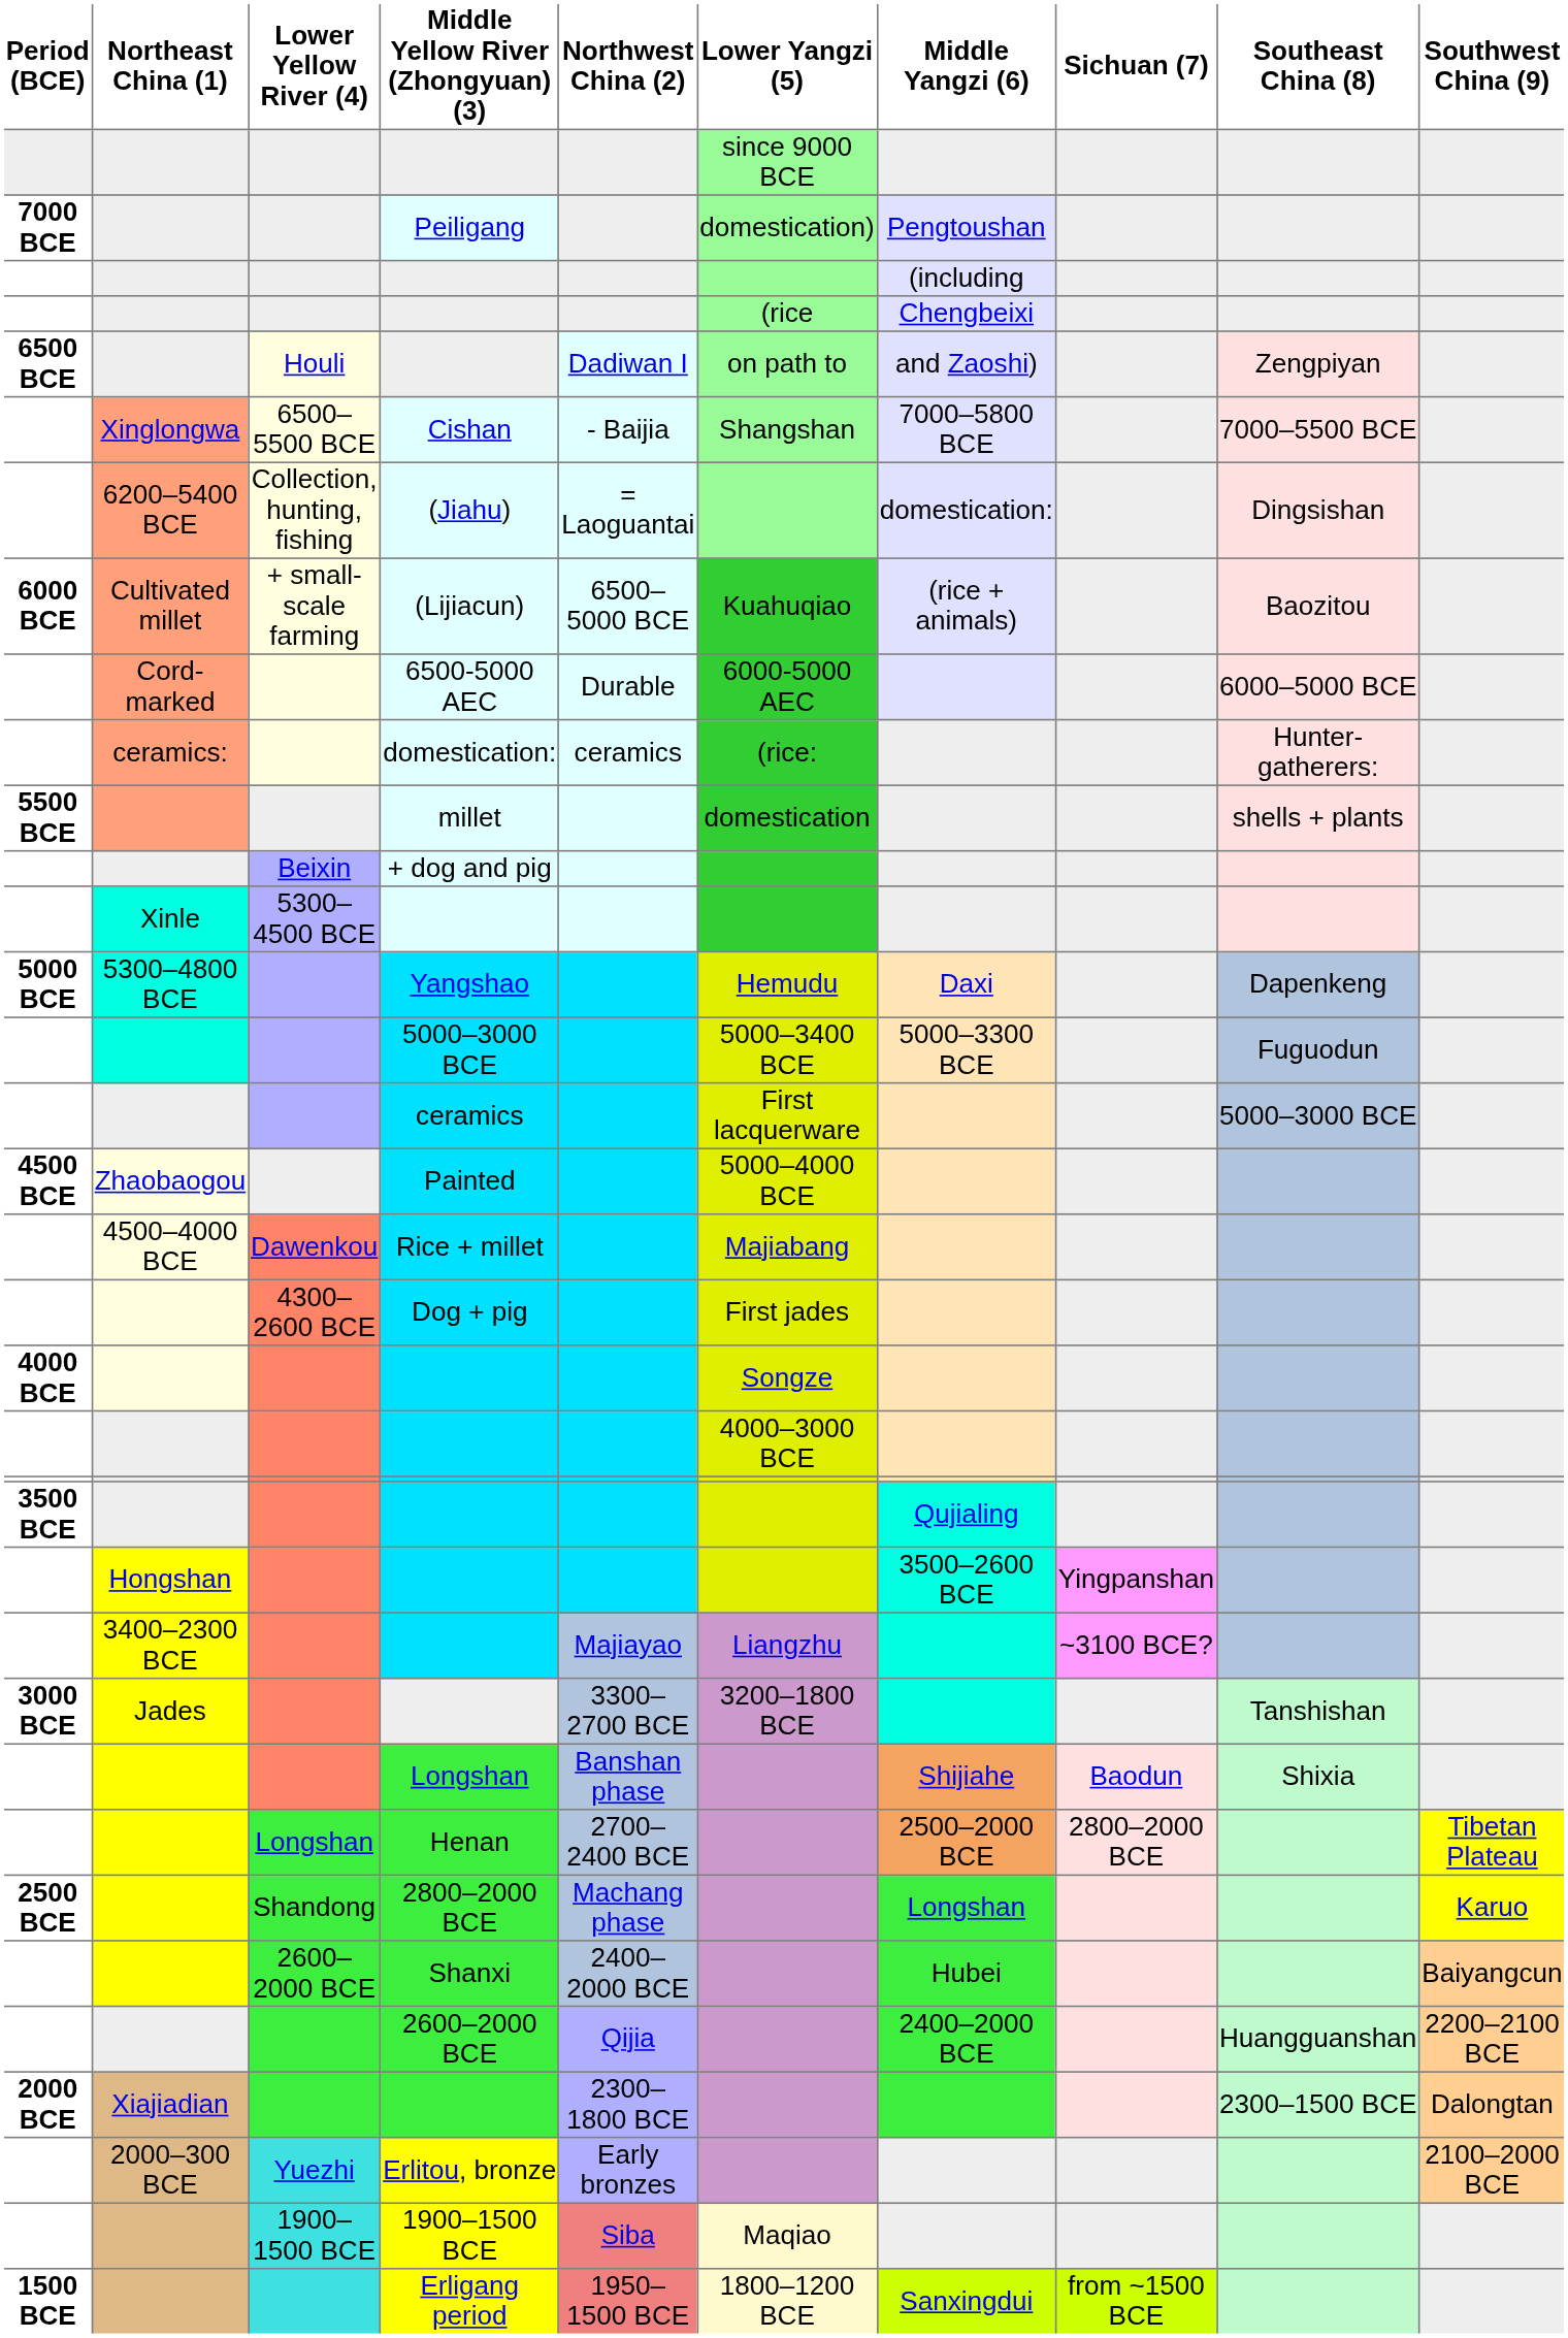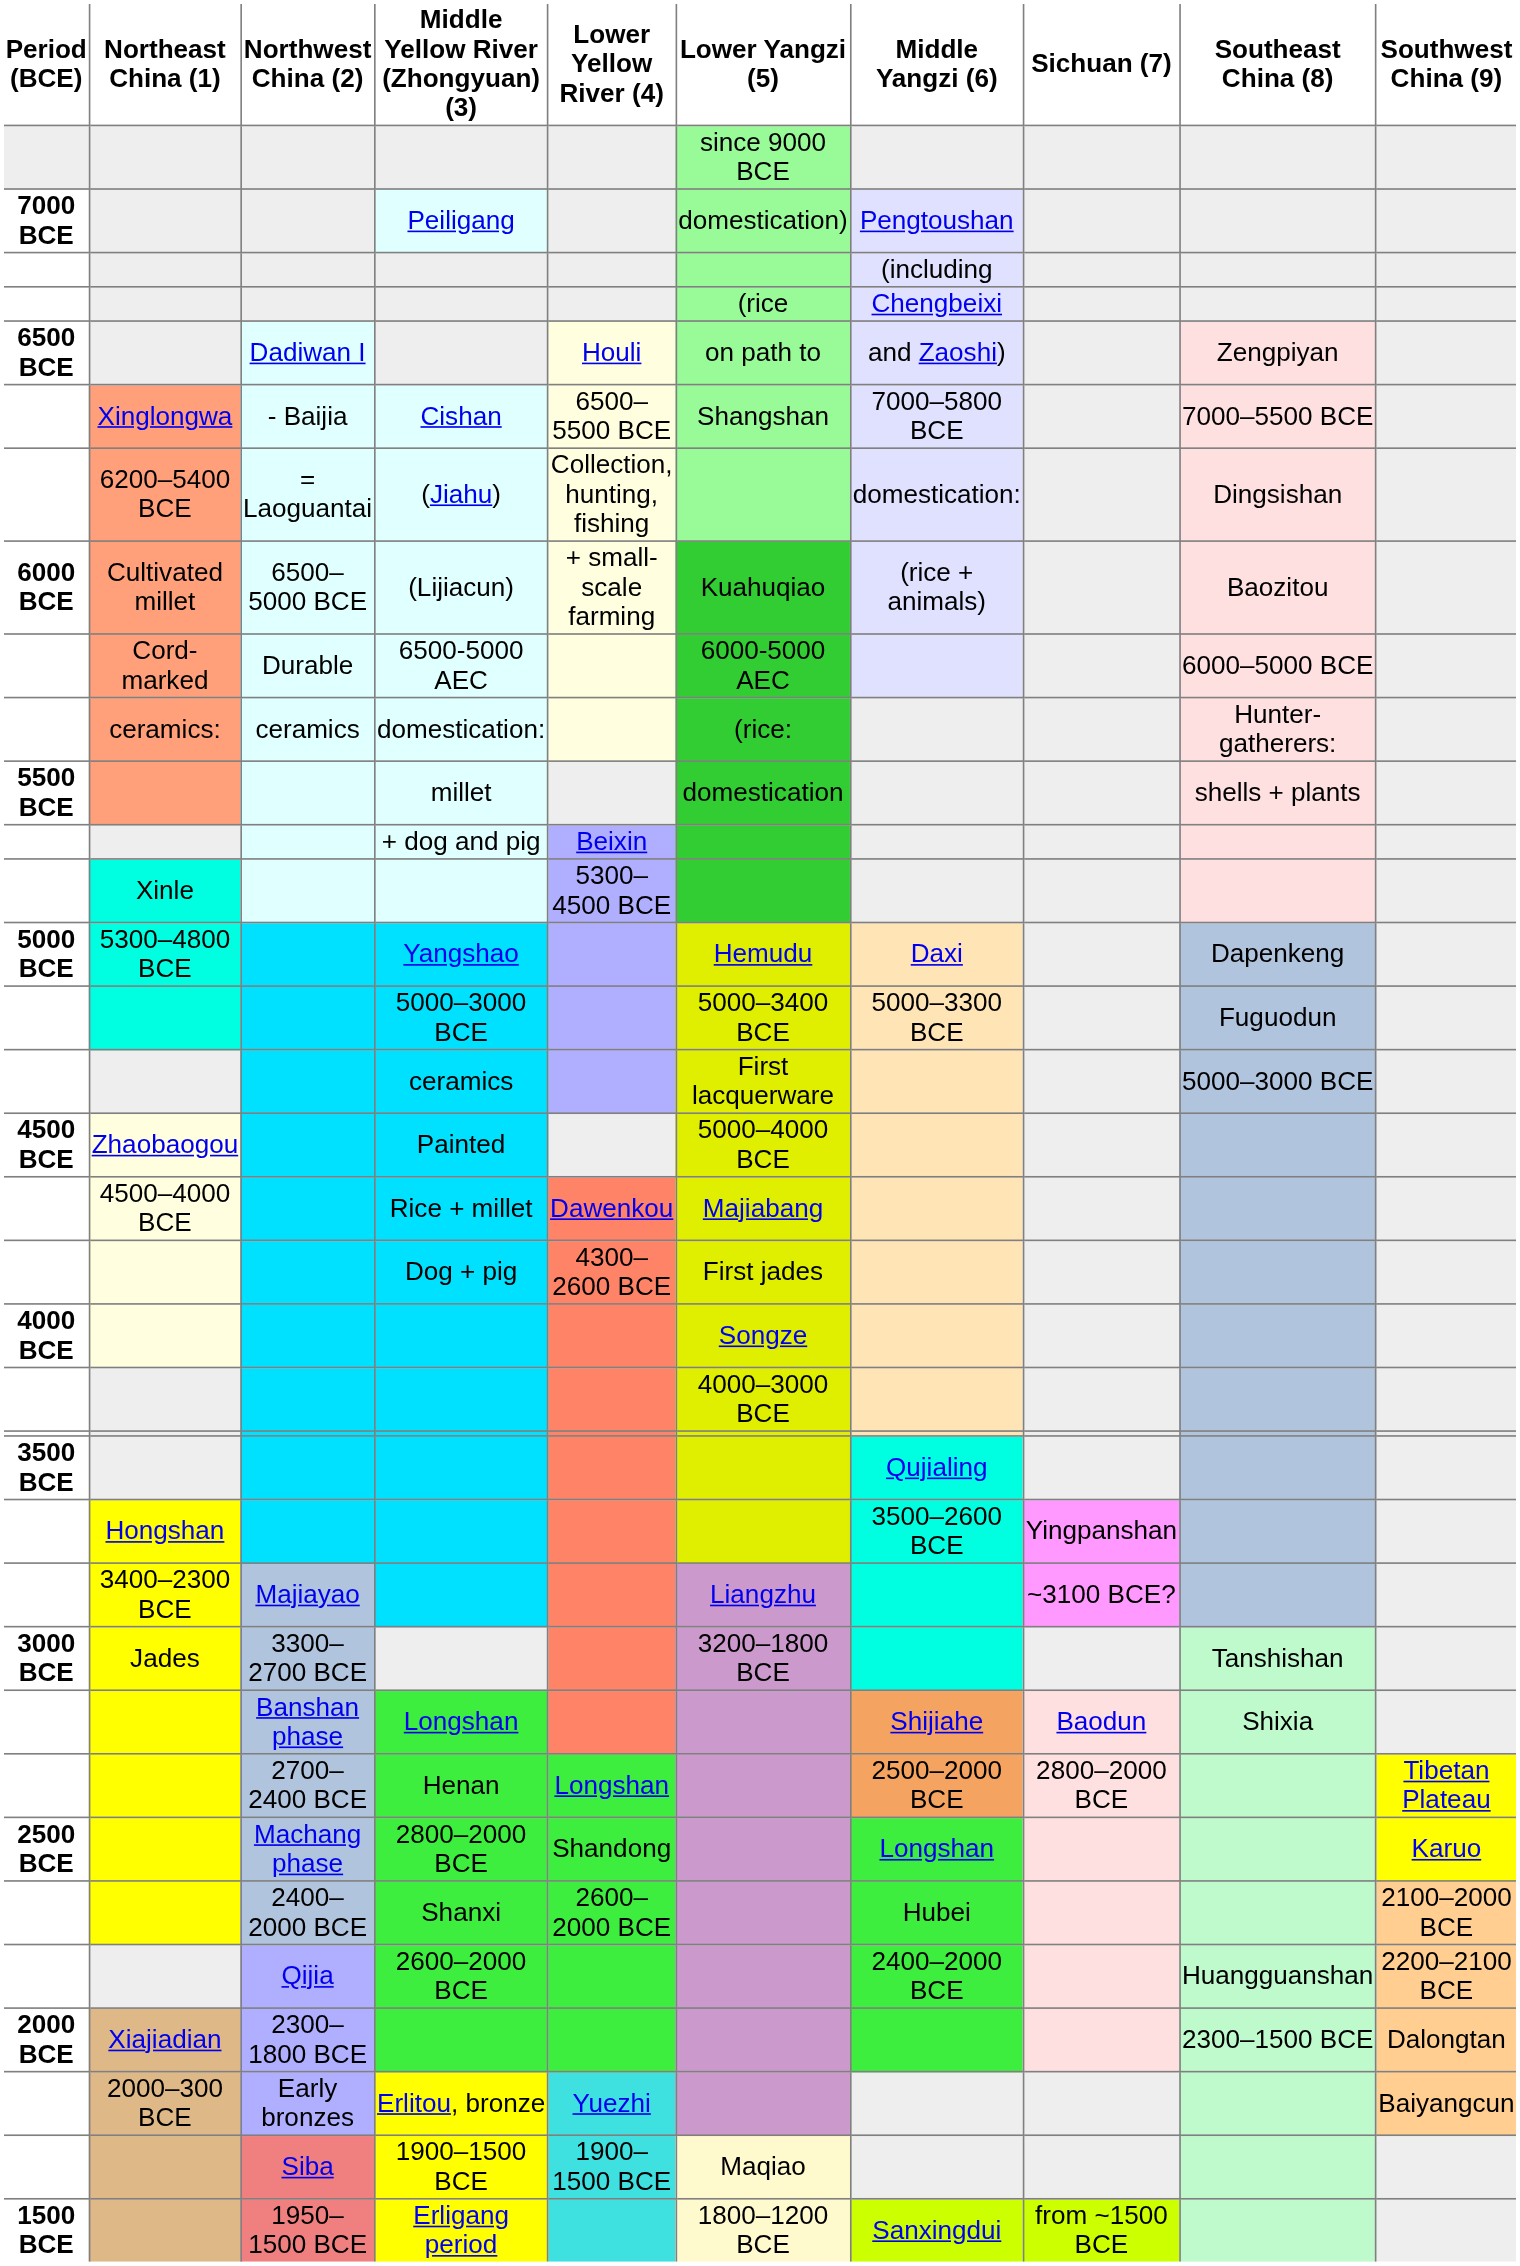columns swapped: Northwest China (2) <-> Lower Yellow River (4)
Shanxi | Southwest China (9): Baiyangcun -> 2100–2000 BCE
Erlitou, bronze | Southwest China (9): 2100–2000 BCE -> Baiyangcun
